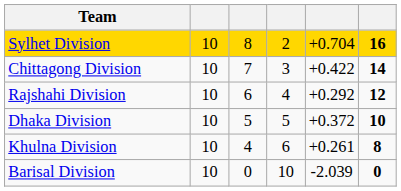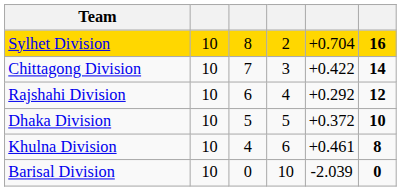Khulna Division | column 5: +0.261 -> +0.461
